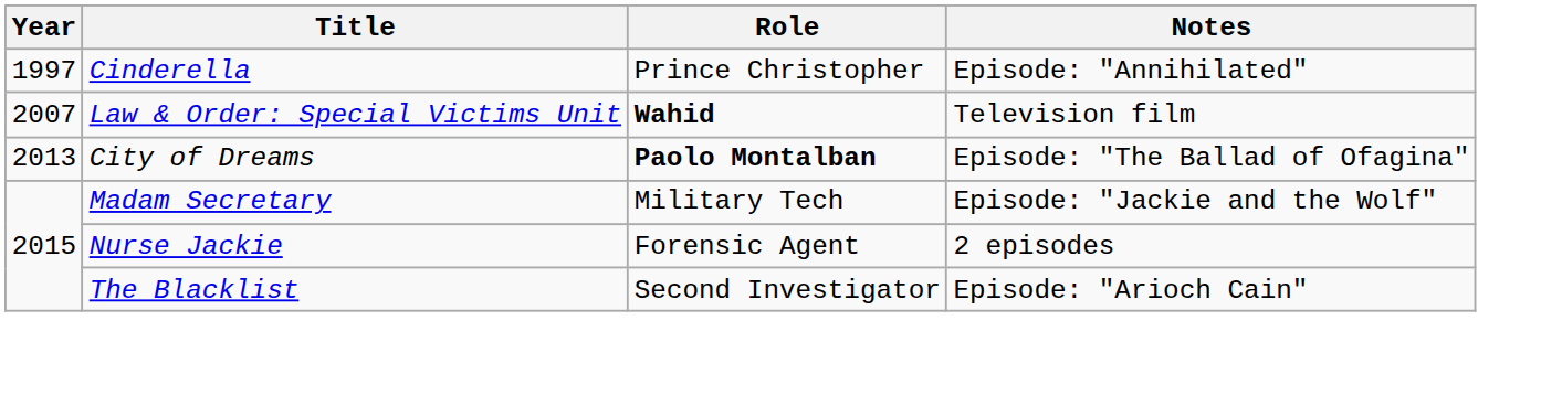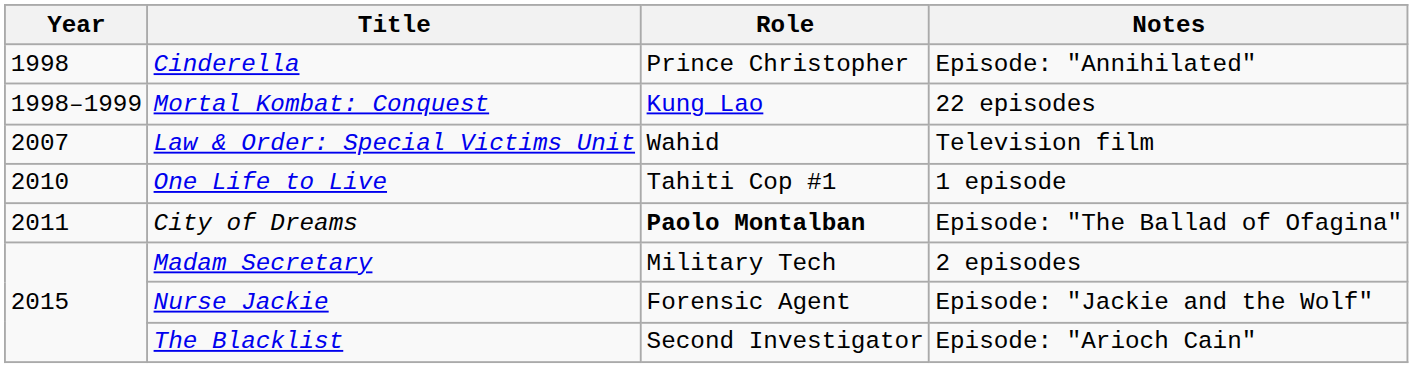Cinderella | Year: 1997 -> 1998
+ row: 1998–1999 | Mortal Kombat: Conquest | Kung Lao | 22 episodes
Law & Order: Special Victims Unit | Role: bold -> normal
+ row: 2010 | One Life to Live | Tahiti Cop #1 | 1 episode
City of Dreams | Year: 2013 -> 2011
Madam Secretary | Notes: Episode: "Jackie and the Wolf" -> 2 episodes
Nurse Jackie | Notes: 2 episodes -> Episode: "Jackie and the Wolf"
